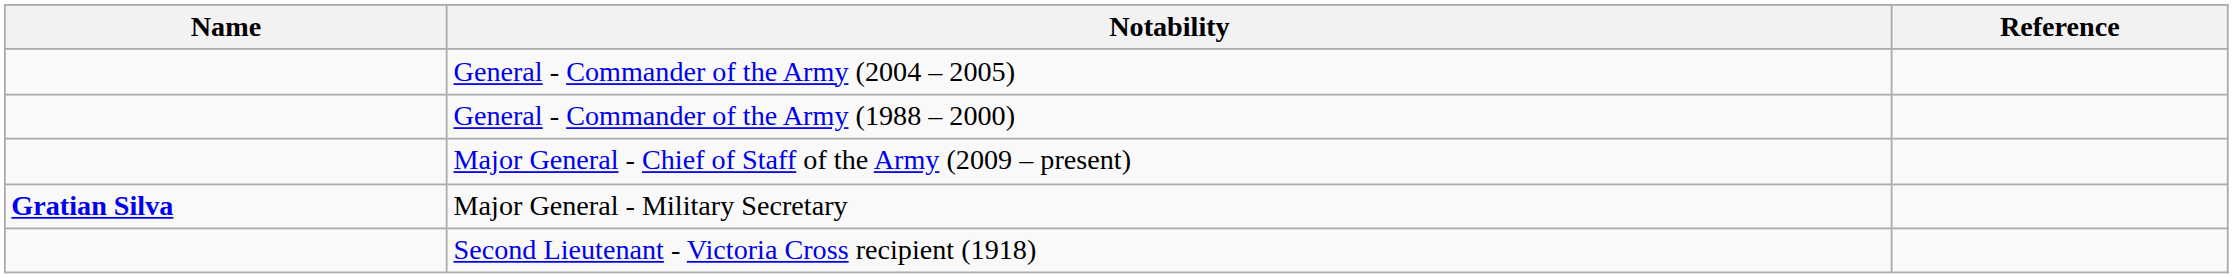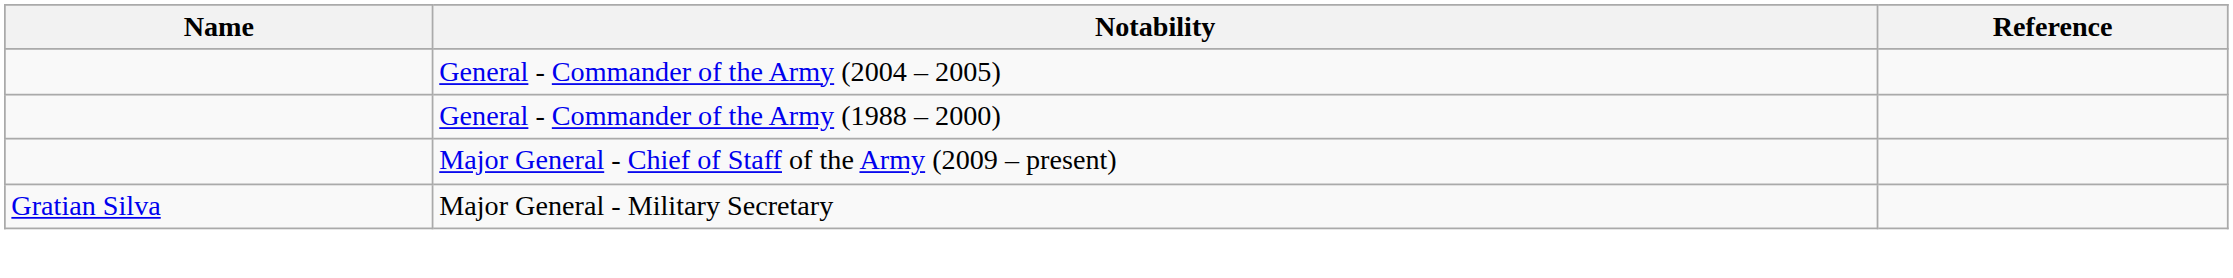Major General - Military Secretary | Name: bold -> normal
- row: Second Lieutenant - Victoria Cross recipient (1918)
